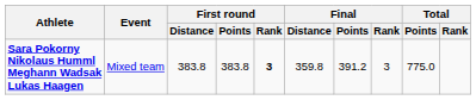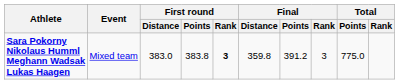Sara Pokorny Nikolaus Humml Meghann Wadsak Lukas Haagen | First round / Distance: 383.8 -> 383.0
